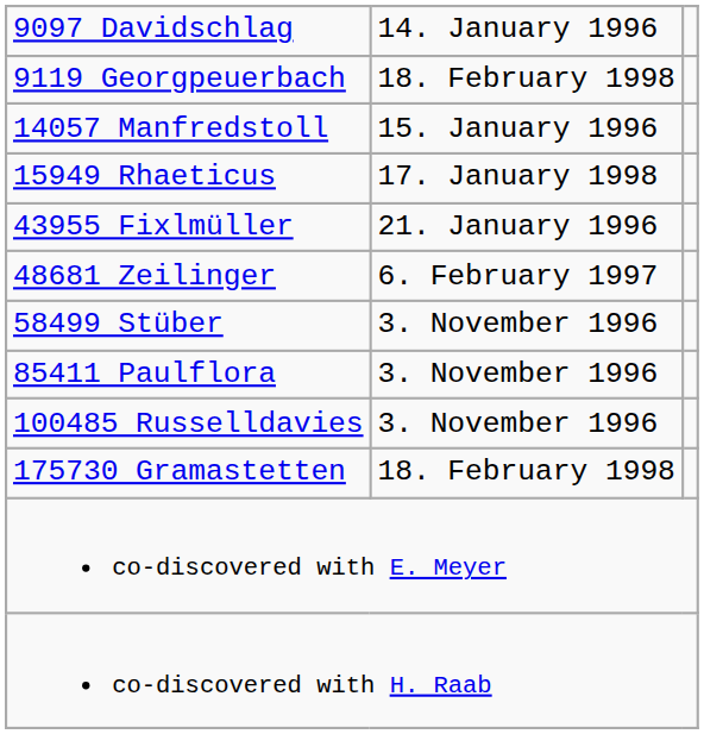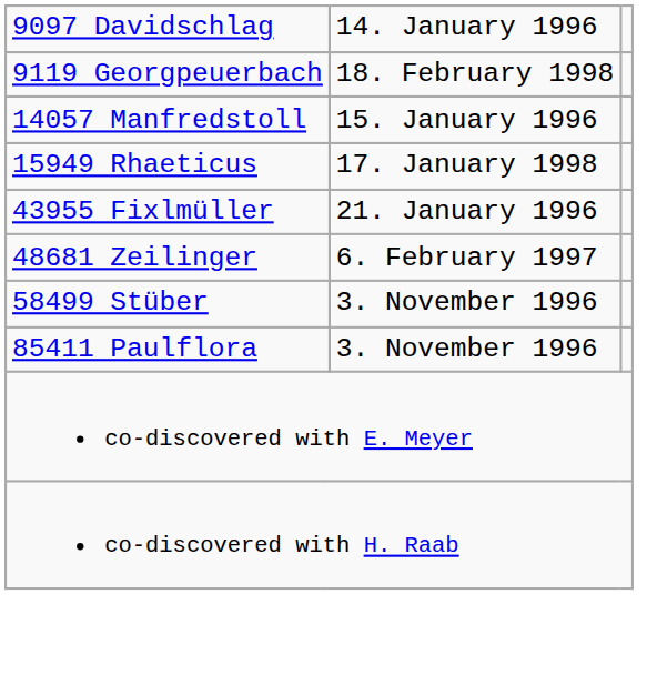- row: 100485 Russelldavies | 3. November 1996
- row: 175730 Gramastetten | 18. February 1998
